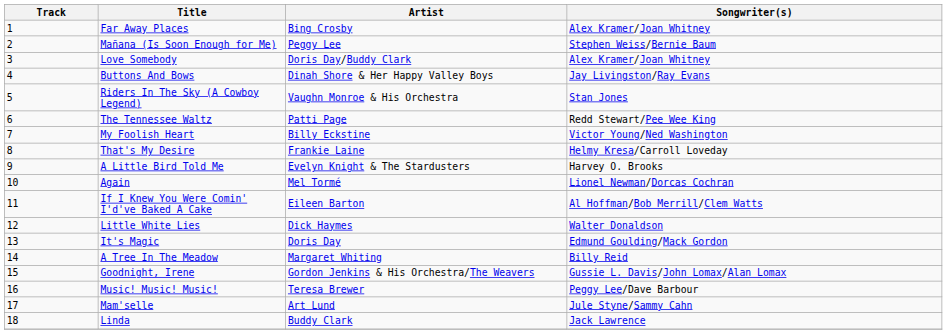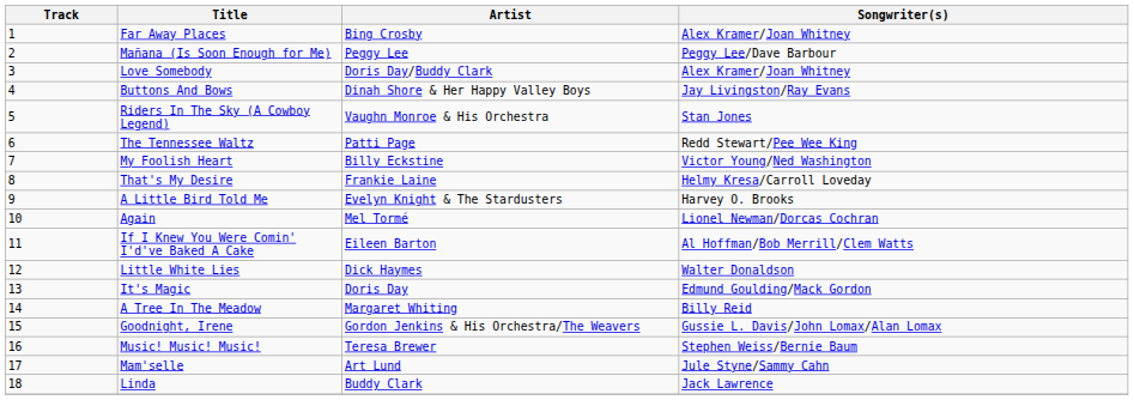Mañana (Is Soon Enough for Me) | Songwriter(s): Stephen Weiss/Bernie Baum -> Peggy Lee/Dave Barbour
Music! Music! Music! | Songwriter(s): Peggy Lee/Dave Barbour -> Stephen Weiss/Bernie Baum
